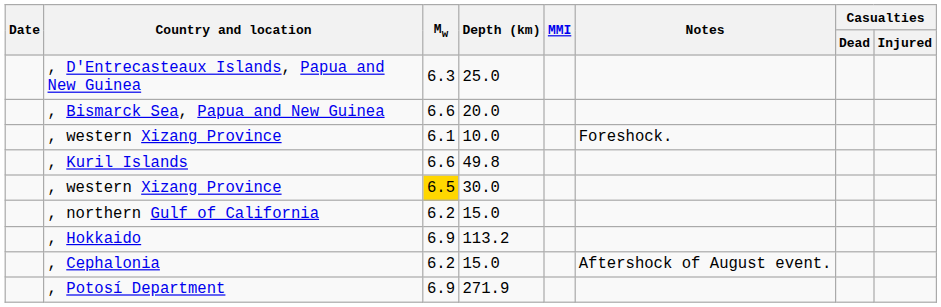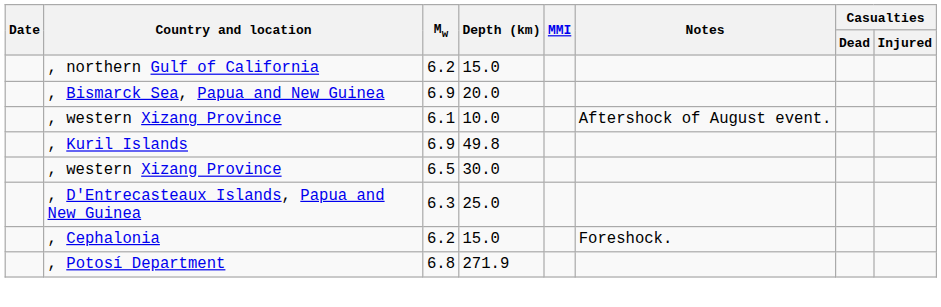rows swapped: , D'Entrecasteaux Islands, Papua and New Guinea <-> , northern Gulf of California
, Bismarck Sea, Papua and New Guinea | Mw: 6.6 -> 6.9
, western Xizang Province / 10.0 | Notes: Foreshock. -> Aftershock of August event.
, Kuril Islands | Mw: 6.6 -> 6.9
, western Xizang Province / 30.0 | Mw: gold background -> no background
- row: , Hokkaido | 6.9 | 113.2
, Cephalonia | Notes: Aftershock of August event. -> Foreshock.
, Potosí Department | Mw: 6.9 -> 6.8
